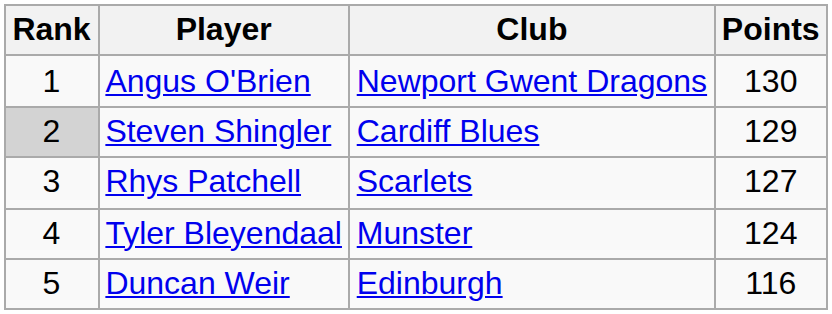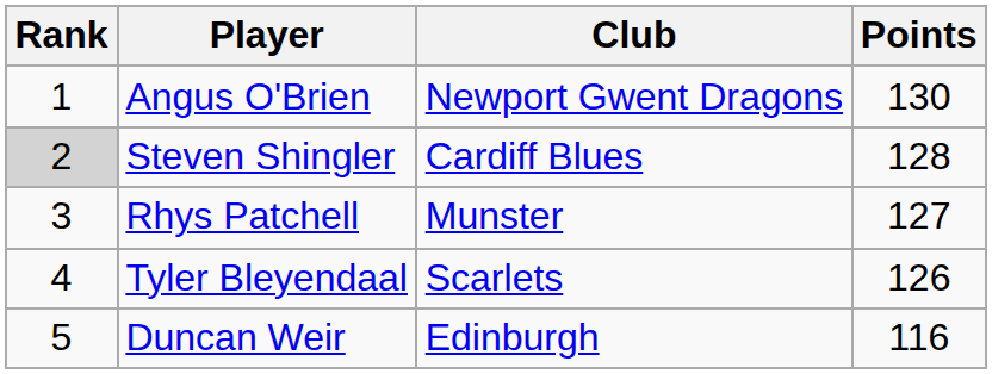Steven Shingler | Points: 129 -> 128
Rhys Patchell | Club: Scarlets -> Munster
Tyler Bleyendaal | Club: Munster -> Scarlets
Tyler Bleyendaal | Points: 124 -> 126
